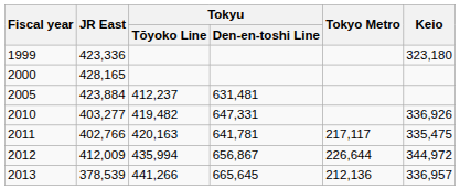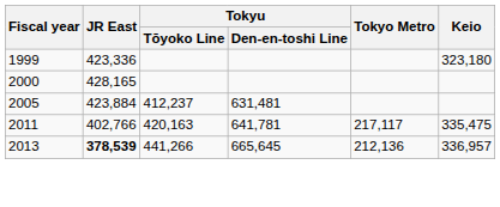- row: 2010 | 403,277 | 419,482 | 647,331 | 336,926
- row: 2012 | 412,009 | 435,994 | 656,867 | 226,644 | 344,972
2013 | JR East: normal -> bold
